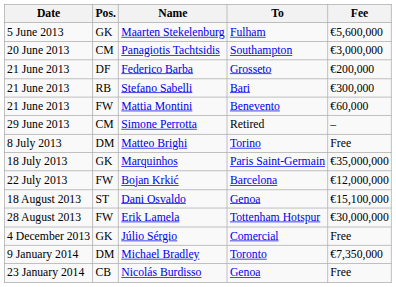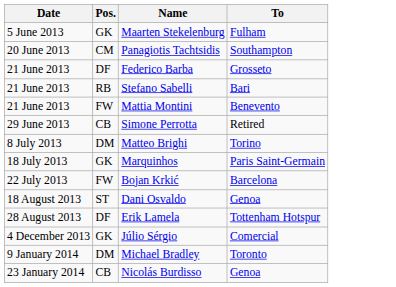- column: Fee | €5,600,000 | €3,000,000 | €200,000 | €300,000 | €60,000 | – | Free | €35,000,000 | €12,000,000 | €15,100,000 | €30,000,000 | Free | €7,350,000 | Free
Simone Perrotta | Pos.: CM -> CB
Erik Lamela | Pos.: FW -> DF
